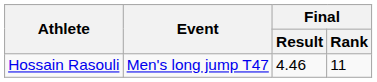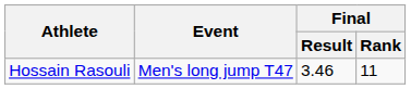Hossain Rasouli | Final / Result: 4.46 -> 3.46
